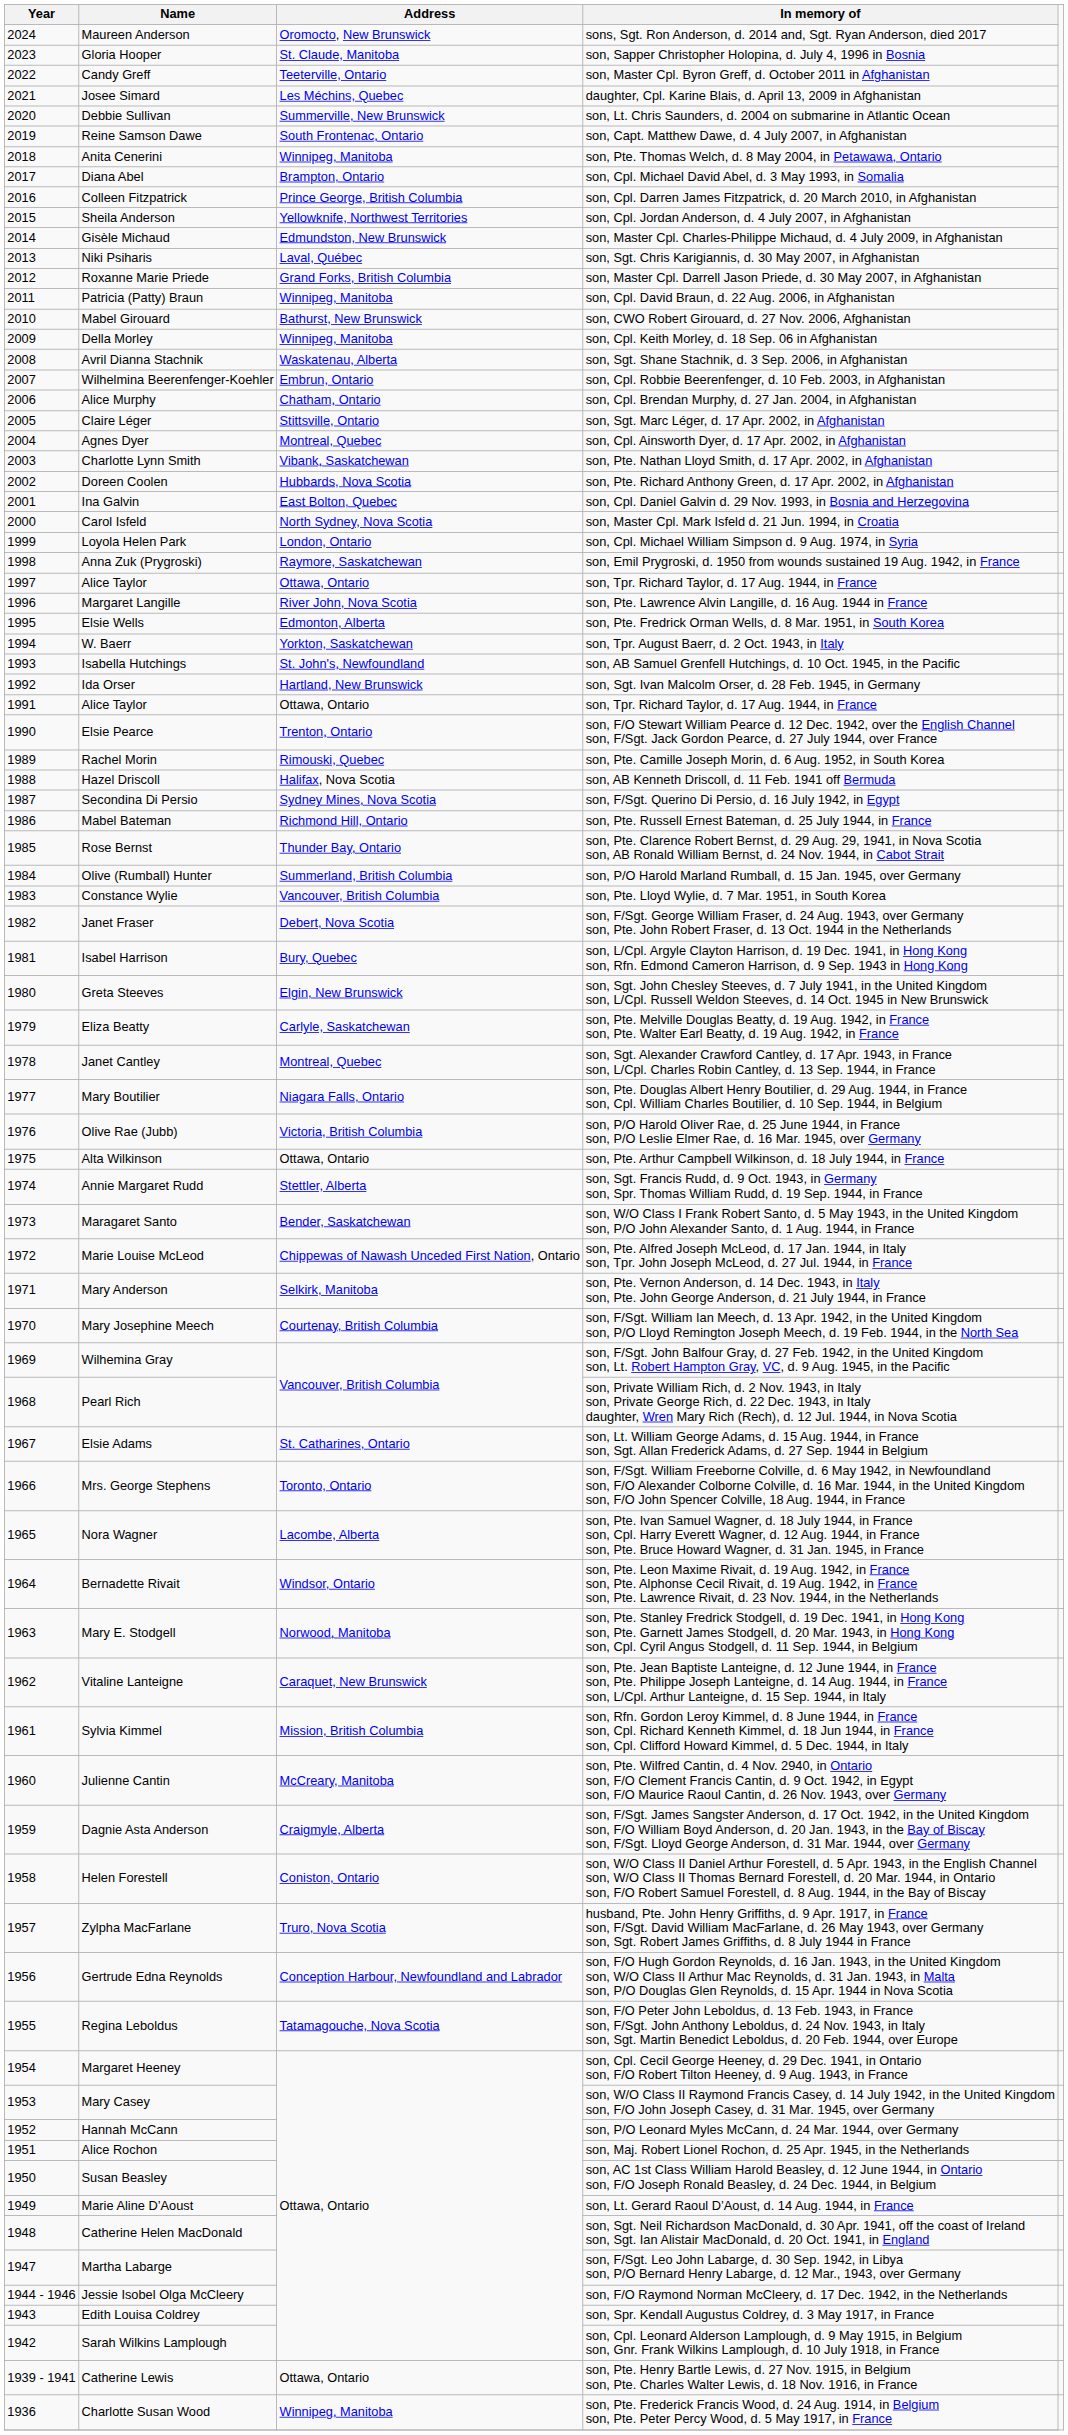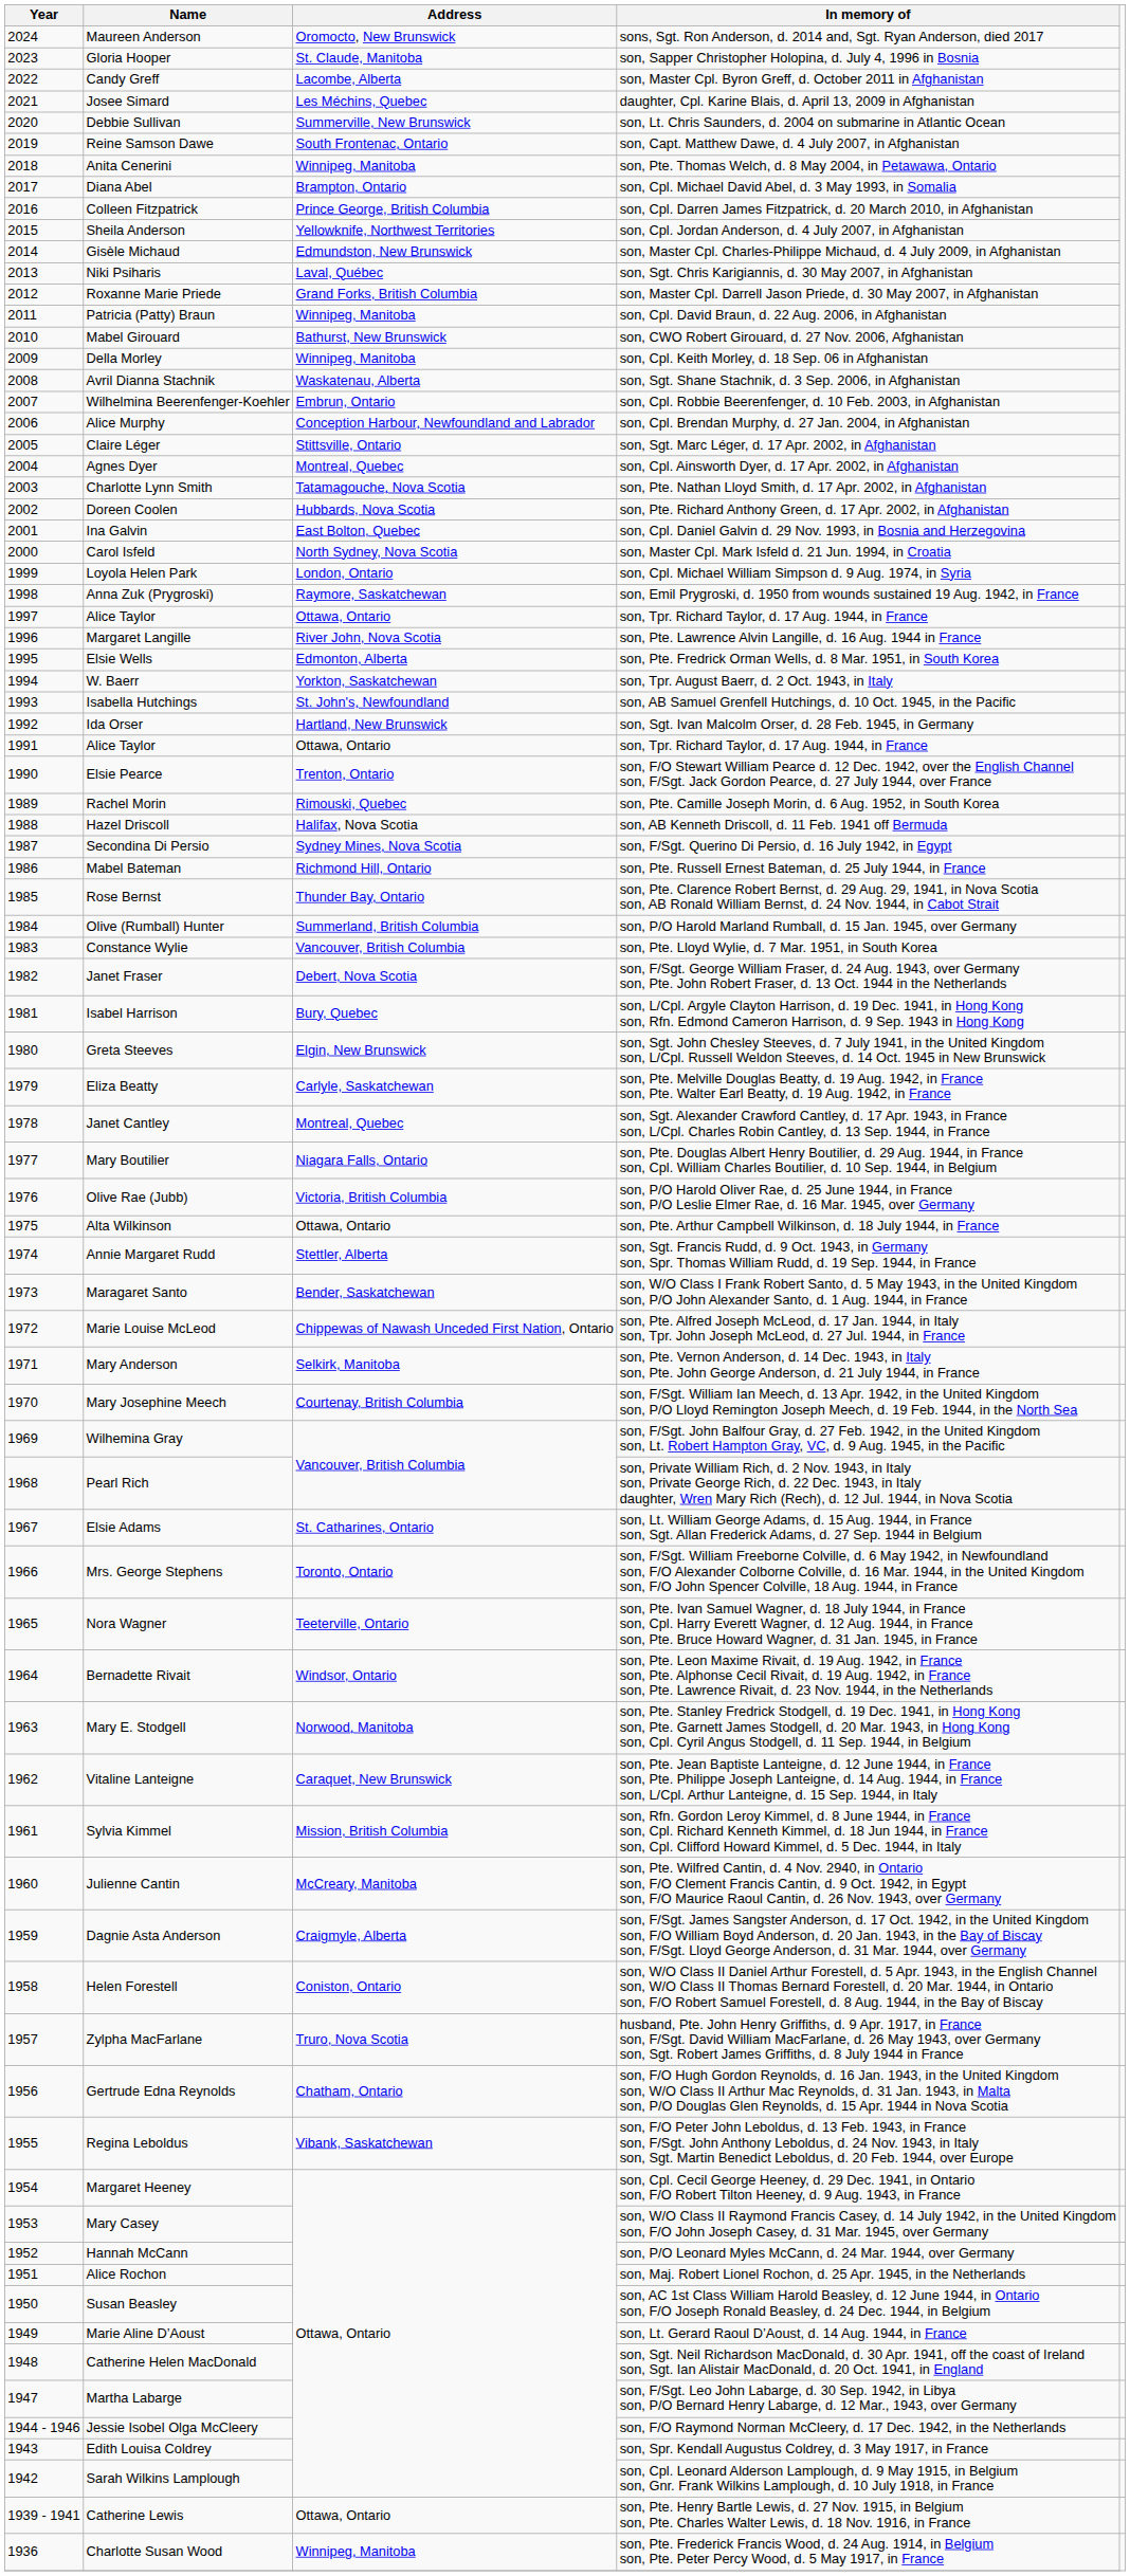Candy Greff | Address: Teeterville, Ontario -> Lacombe, Alberta
Alice Murphy | Address: Chatham, Ontario -> Conception Harbour, Newfoundland and Labrador
Charlotte Lynn Smith | Address: Vibank, Saskatchewan -> Tatamagouche, Nova Scotia
Nora Wagner | Address: Lacombe, Alberta -> Teeterville, Ontario
Gertrude Edna Reynolds | Address: Conception Harbour, Newfoundland and Labrador -> Chatham, Ontario
Regina Leboldus | Address: Tatamagouche, Nova Scotia -> Vibank, Saskatchewan
